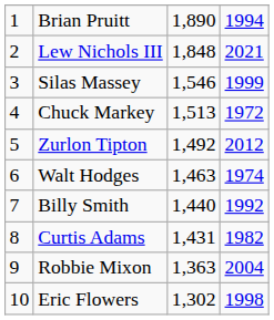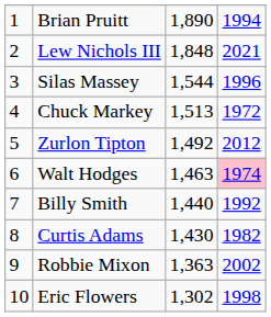Silas Massey | column 3: 1,546 -> 1,544
Silas Massey | column 4: 1999 -> 1996
Walt Hodges | column 4: no background -> pink background
Curtis Adams | column 3: 1,431 -> 1,430
Robbie Mixon | column 4: 2004 -> 2002
